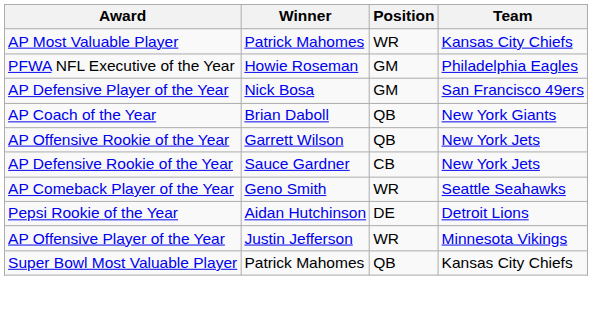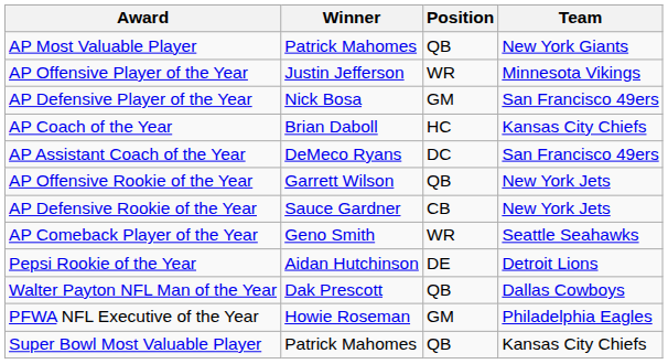AP Most Valuable Player | Position: WR -> QB
AP Most Valuable Player | Team: Kansas City Chiefs -> New York Giants
rows swapped: AP Offensive Player of the Year <-> PFWA NFL Executive of the Year
AP Coach of the Year | Position: QB -> HC
AP Coach of the Year | Team: New York Giants -> Kansas City Chiefs
+ row: AP Assistant Coach of the Year | DeMeco Ryans | DC | San Francisco 49ers
+ row: Walter Payton NFL Man of the Year | Dak Prescott | QB | Dallas Cowboys
